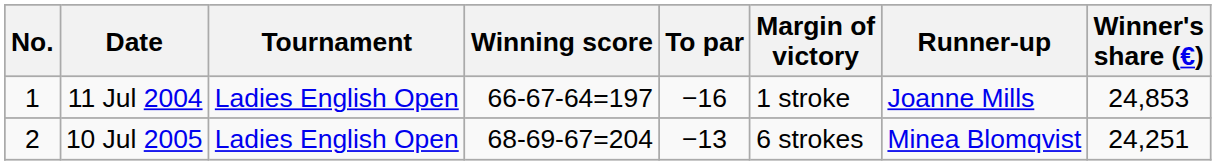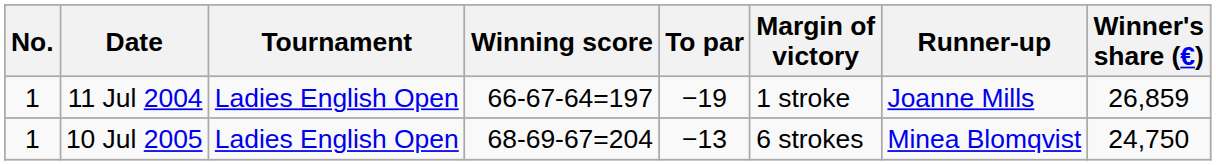11 Jul 2004 | To par: −16 -> −19
11 Jul 2004 | Winner's share (€): 24,853 -> 26,859
10 Jul 2005 | No.: 2 -> 1
10 Jul 2005 | Winner's share (€): 24,251 -> 24,750
